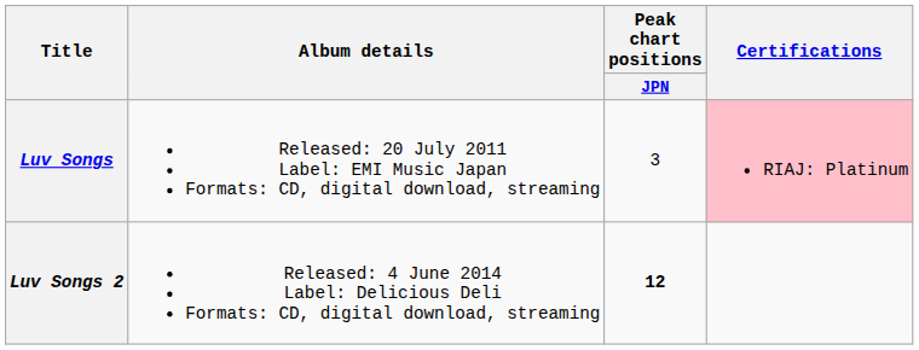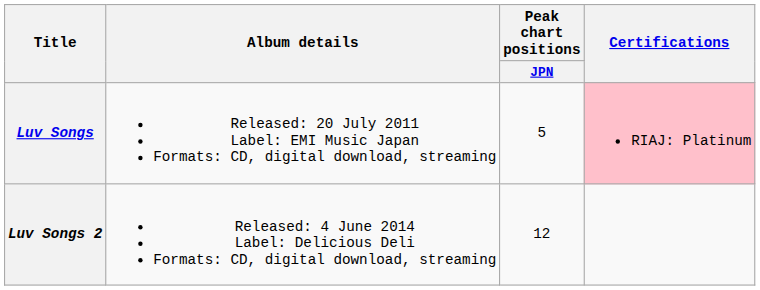Luv Songs | Peak chart positions / JPN: 3 -> 5
Luv Songs 2 | Peak chart positions / JPN: bold -> normal
